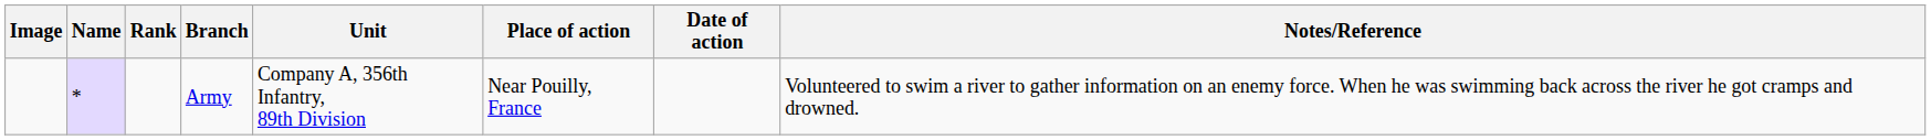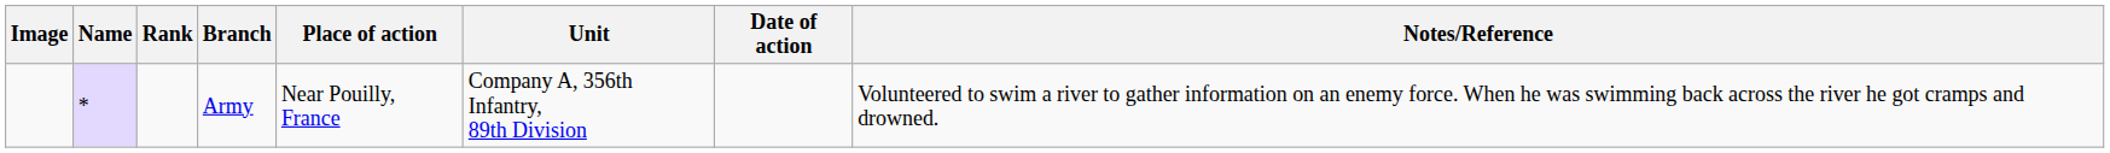columns swapped: Unit <-> Place of action
